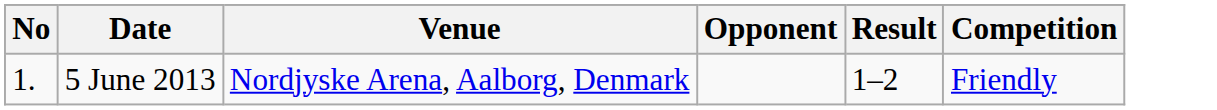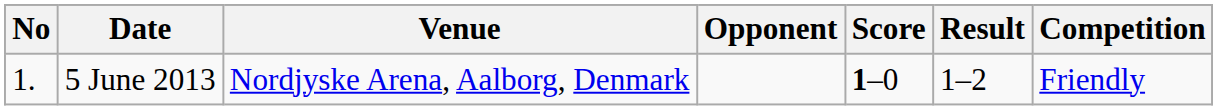+ column: Score | 1–0
